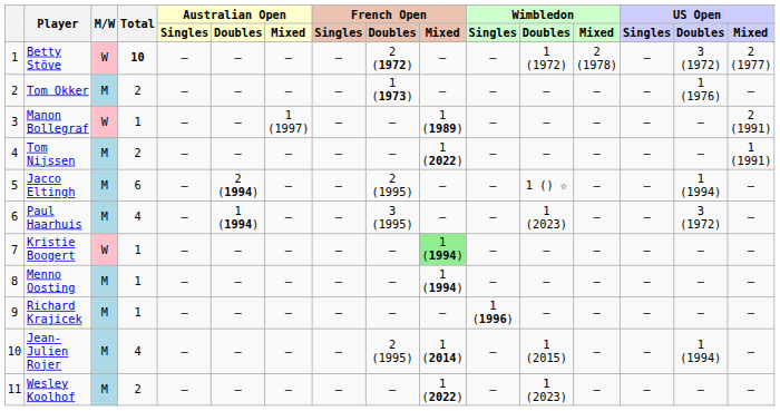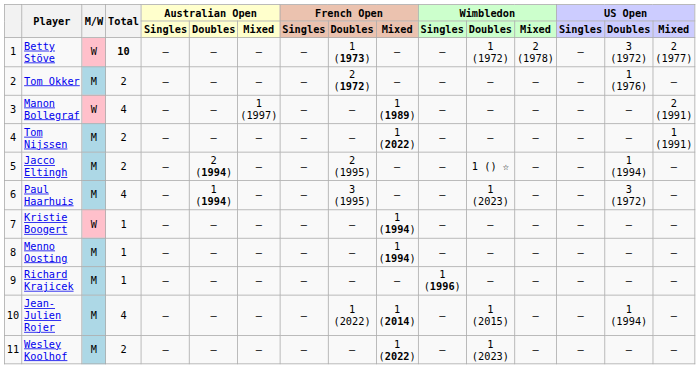Betty Stöve | French Open / Doubles: 2 (1972) -> 1 (1973)
Tom Okker | French Open / Doubles: 1 (1973) -> 2 (1972)
Manon Bollegraf | Total: 1 -> 4
Jacco Eltingh | Total: 6 -> 2
Kristie Boogert | French Open / Mixed: lightgreen background -> no background
Jean-Julien Rojer | French Open / Doubles: 2 (1995) -> 1 (2022)
